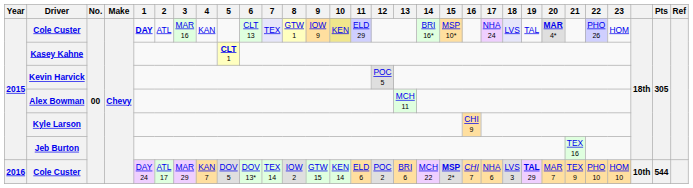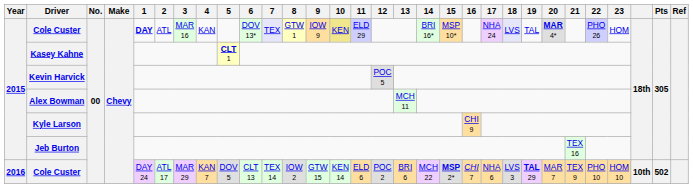2015 / Cole Custer | 6: CLT 13 -> DOV 13*
2016 / Cole Custer | 6: DOV 13* -> CLT 13
2016 / Cole Custer | Pts: 544 -> 502
